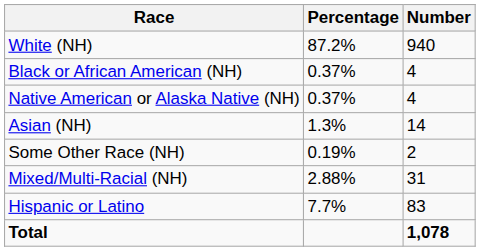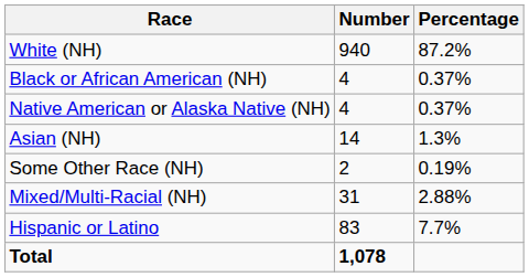columns swapped: Number <-> Percentage
